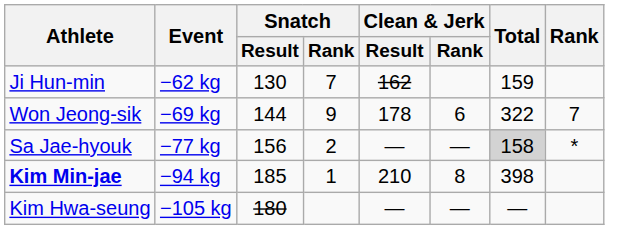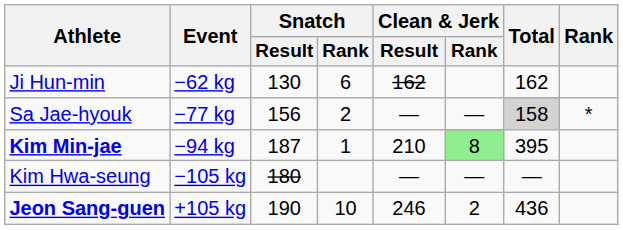Ji Hun-min | Snatch / Rank: 7 -> 6
Ji Hun-min | Total: 159 -> 162
- row: Won Jeong-sik | −69 kg | 144 | 9 | 178 | 6 | 322 | 7
Kim Min-jae | Snatch / Result: 185 -> 187
Kim Min-jae | Clean & Jerk / Rank: no background -> lightgreen background
Kim Min-jae | Total: 398 -> 395
+ row: Jeon Sang-guen | +105 kg | 190 | 10 | 246 | 2 | 436
